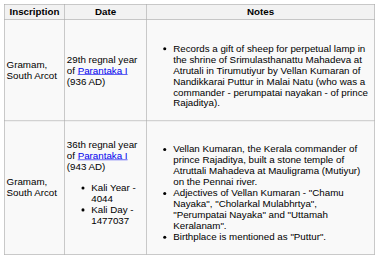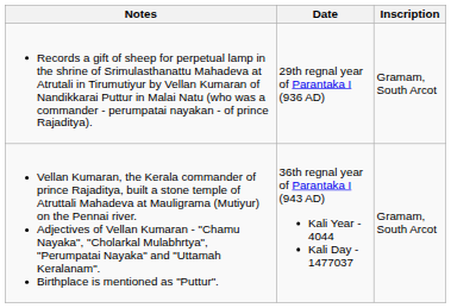columns swapped: Inscription <-> Notes
